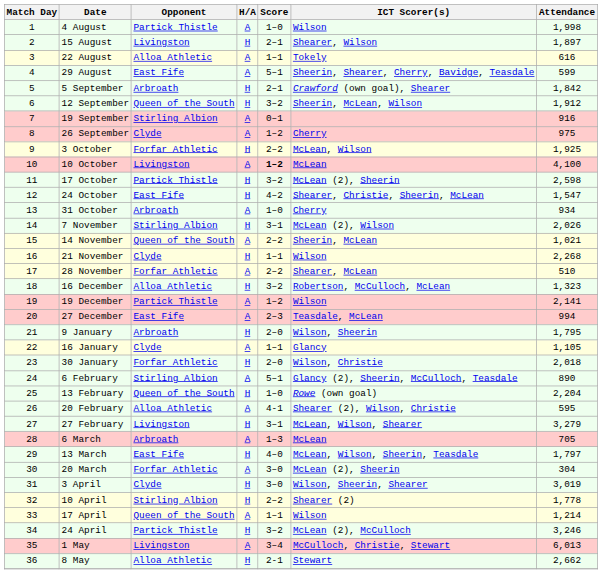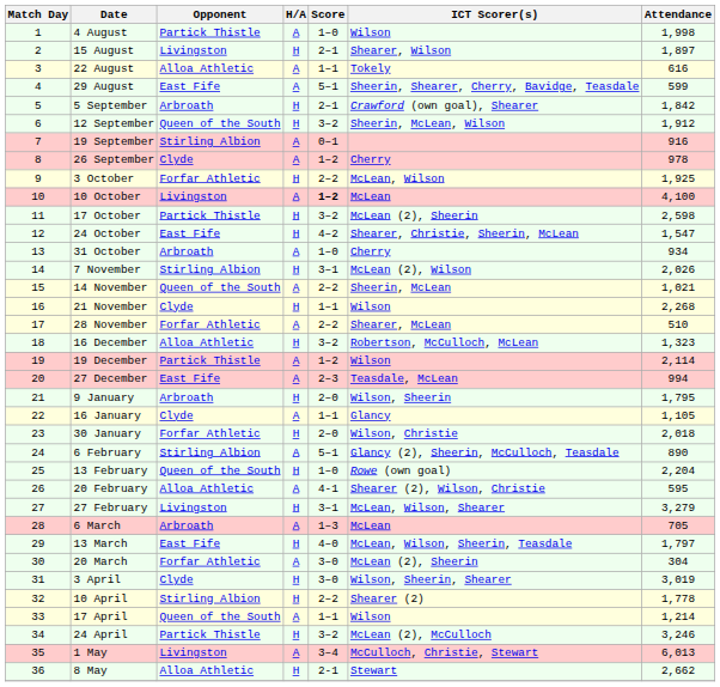26 September | Attendance: 975 -> 978
19 December | Attendance: 2,141 -> 2,114
